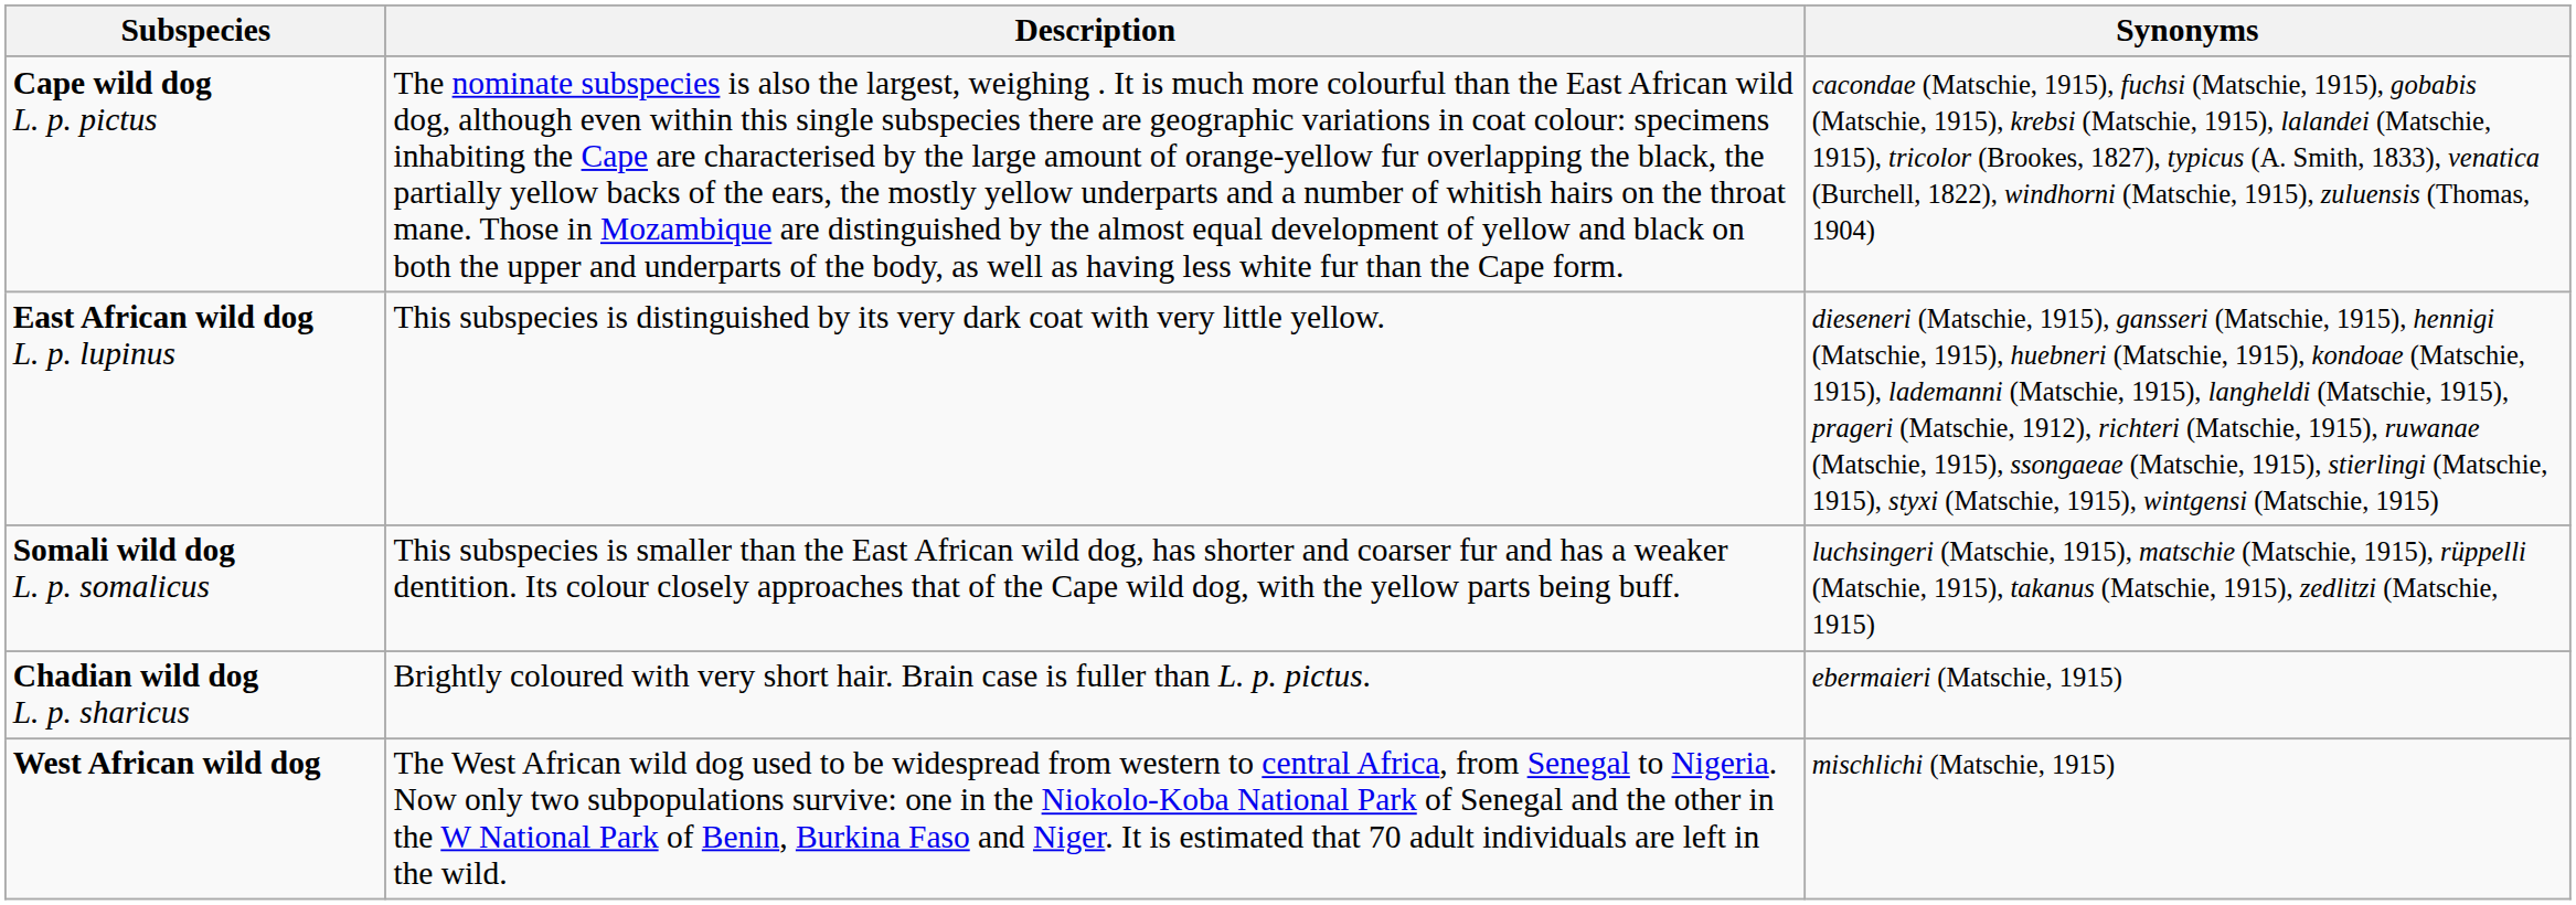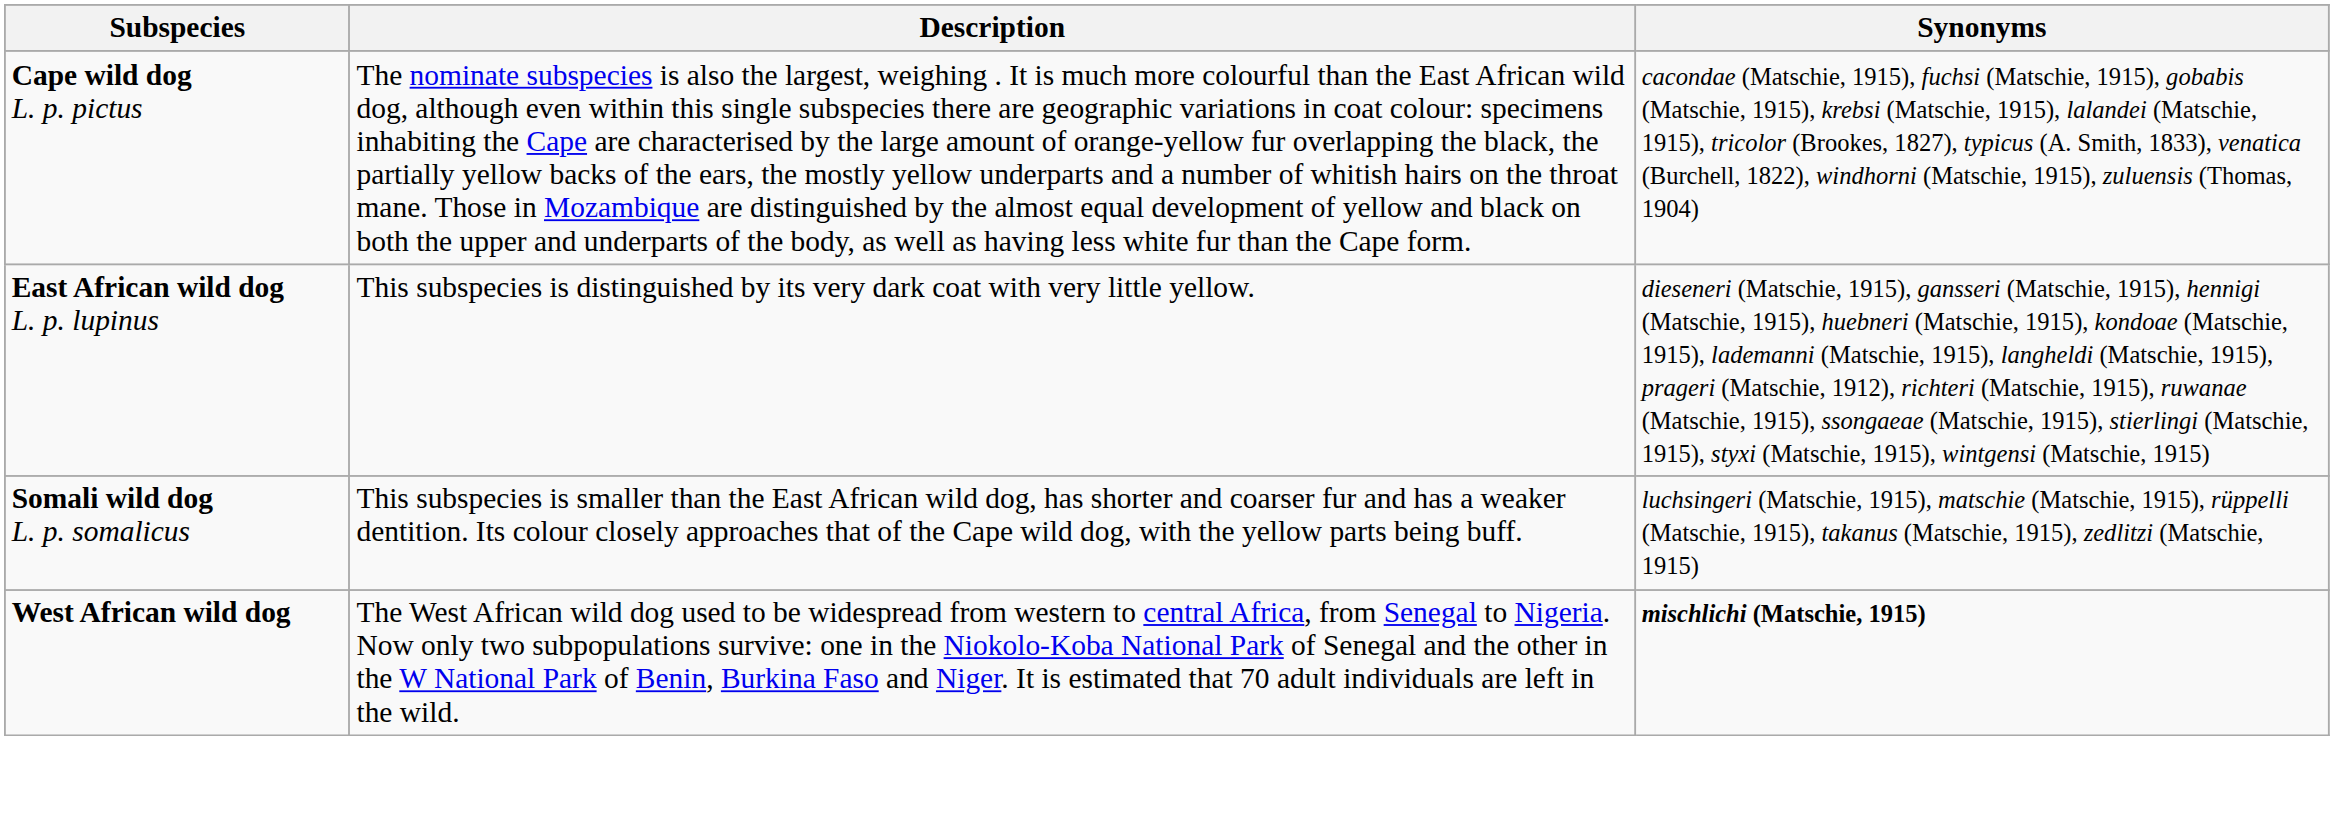- row: Chadian wild dog L. p. sharicus | Brightly coloured with very short hair. Brain case is fuller than L. p. pictus. | ebermaieri (Matschie, 1915)
West African wild dog | Synonyms: normal -> bold
